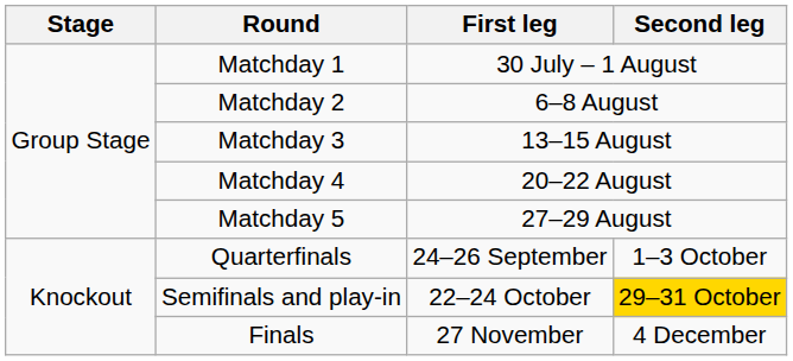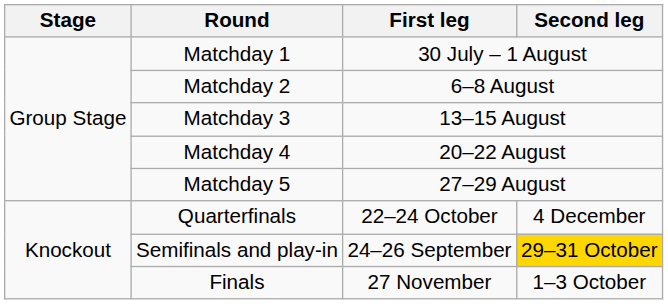Quarterfinals | First leg: 24–26 September -> 22–24 October
Quarterfinals | Second leg: 1–3 October -> 4 December
Semifinals and play-in | First leg: 22–24 October -> 24–26 September
Finals | Second leg: 4 December -> 1–3 October
